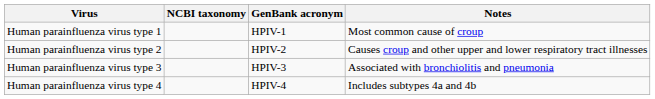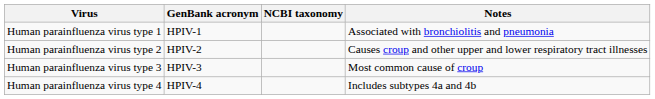columns swapped: GenBank acronym <-> NCBI taxonomy
Human parainfluenza virus type 1 | Notes: Most common cause of croup -> Associated with bronchiolitis and pneumonia
Human parainfluenza virus type 3 | Notes: Associated with bronchiolitis and pneumonia -> Most common cause of croup
